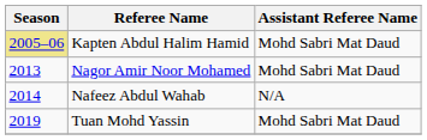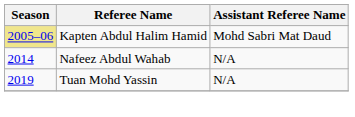- row: 2013 | Nagor Amir Noor Mohamed | Mohd Sabri Mat Daud
Tuan Mohd Yassin | Assistant Referee Name: Mohd Sabri Mat Daud -> N/A
